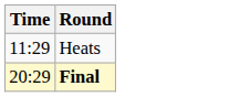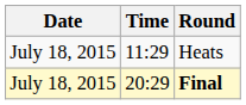+ column: Date | July 18, 2015 | July 18, 2015
